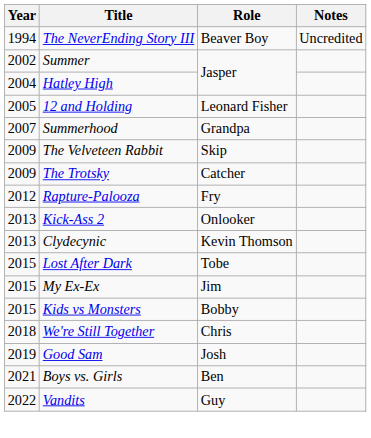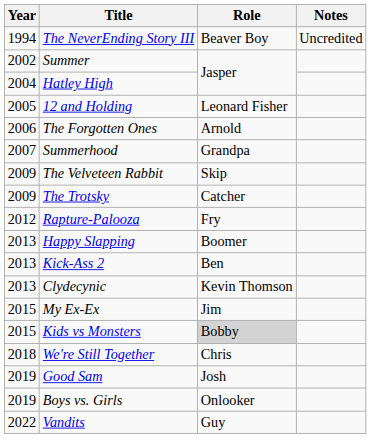+ row: 2006 | The Forgotten Ones | Arnold
+ row: 2013 | Happy Slapping | Boomer
Kick-Ass 2 | Role: Onlooker -> Ben
- row: 2015 | Lost After Dark | Tobe
Kids vs Monsters | Role: no background -> lightgrey background
Boys vs. Girls | Year: 2021 -> 2019
Boys vs. Girls | Role: Ben -> Onlooker
